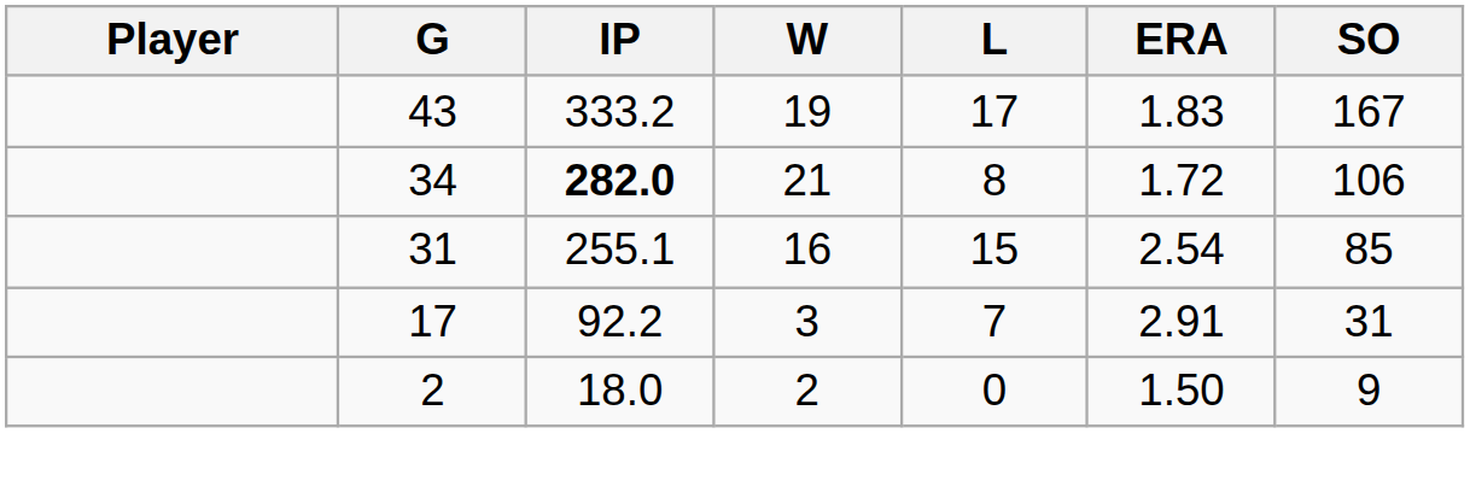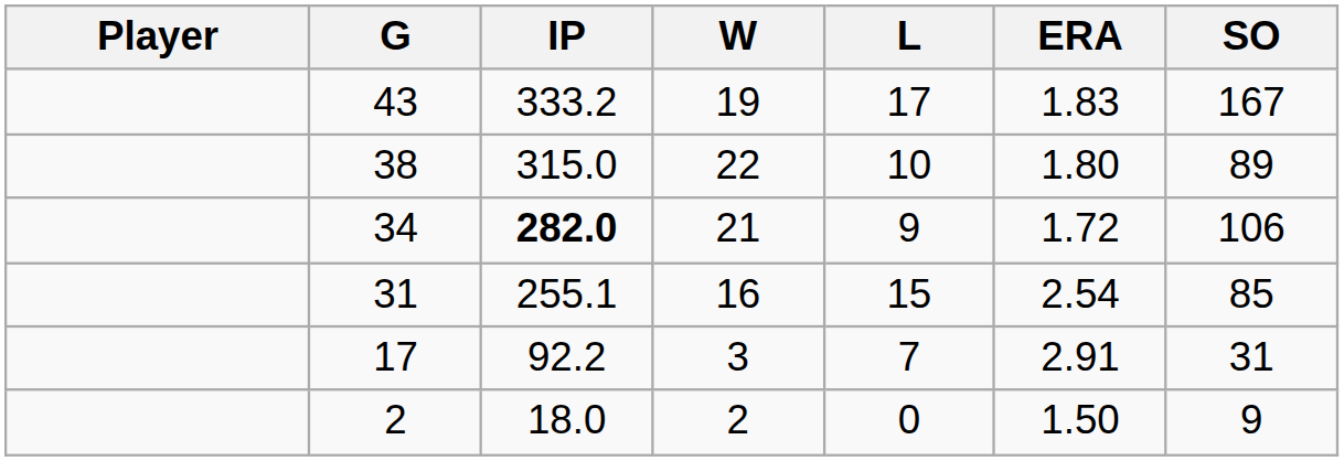+ row: 38 | 315.0 | 22 | 10 | 1.80 | 89
34 | L: 8 -> 9
